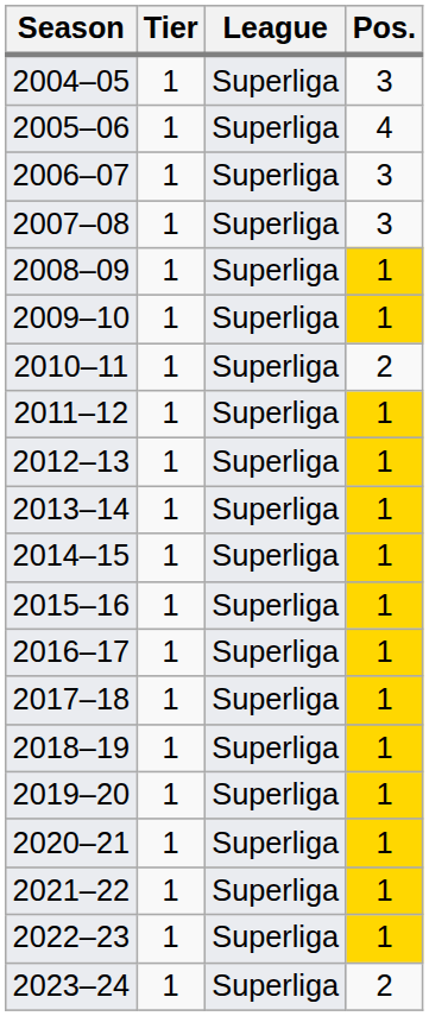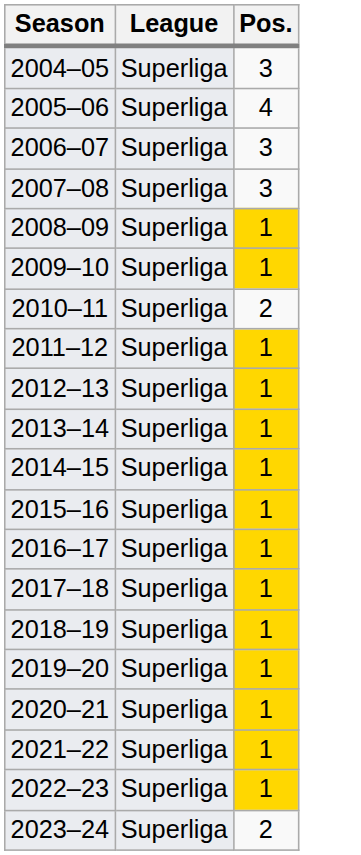- column: Tier | 1 | 1 | 1 | 1 | 1 | 1 | 1 | 1 | 1 | 1 | 1 | 1 | 1 | 1 | 1 | 1 | 1 | 1 | 1 | 1
